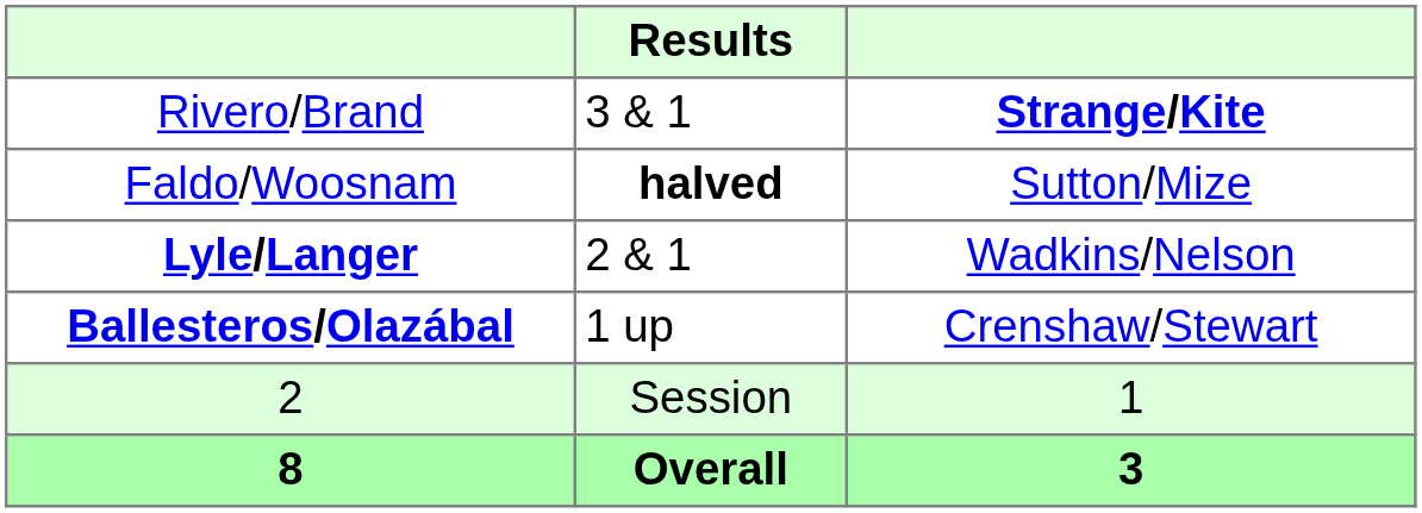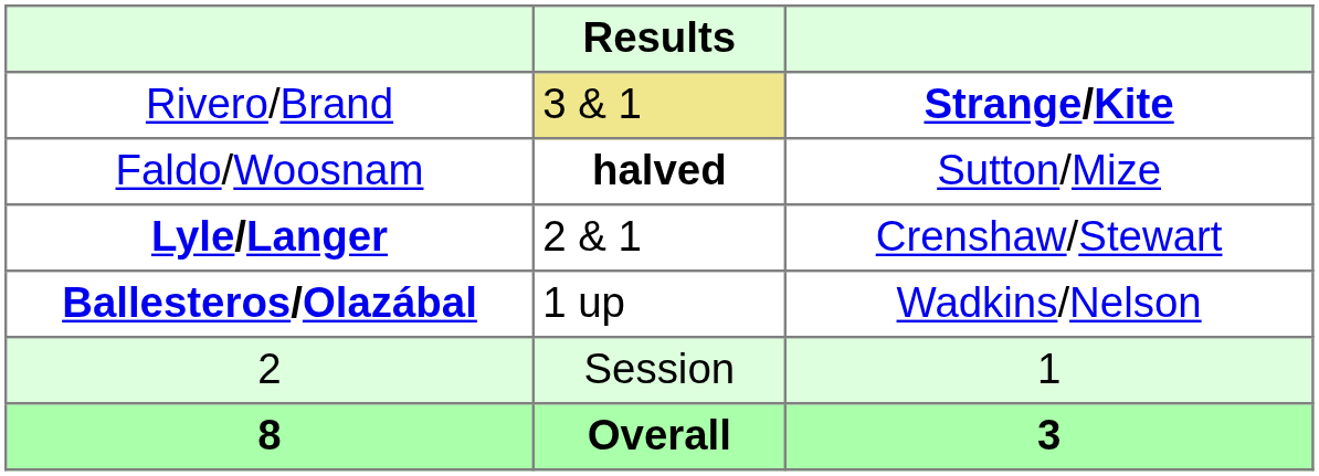Rivero/Brand | Results: no background -> khaki background
Lyle/Langer | column 3: Wadkins/Nelson -> Crenshaw/Stewart
Ballesteros/Olazábal | column 3: Crenshaw/Stewart -> Wadkins/Nelson
